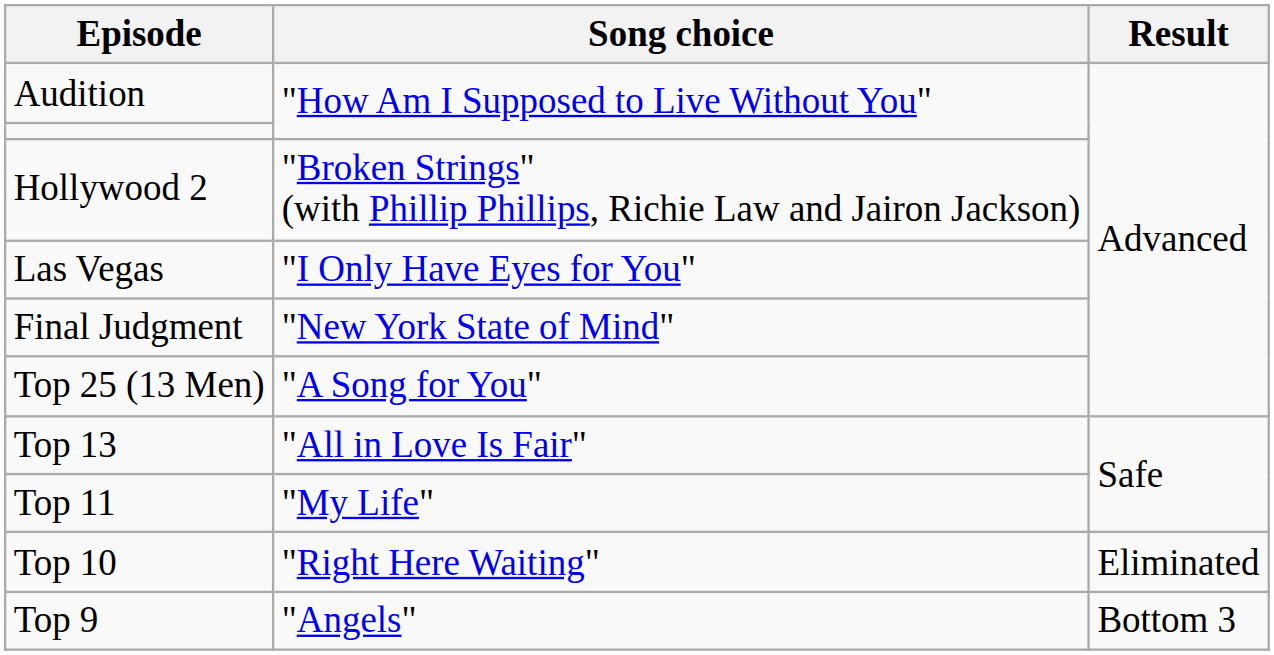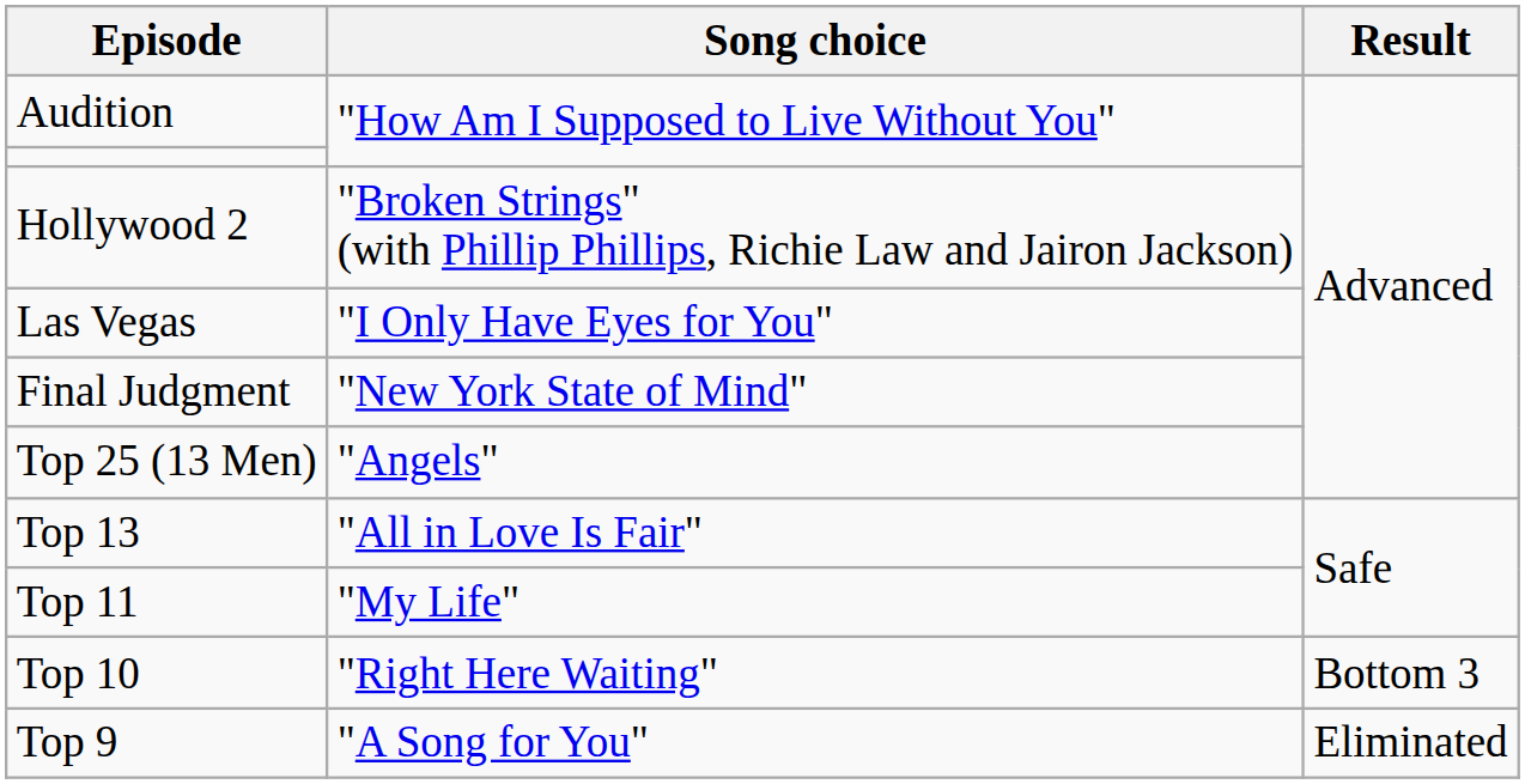Top 25 (13 Men) | Song choice: "A Song for You" -> "Angels"
Top 10 | Result: Eliminated -> Bottom 3
Top 9 | Song choice: "Angels" -> "A Song for You"
Top 9 | Result: Bottom 3 -> Eliminated
